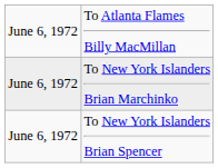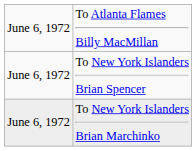rows swapped: To New York Islanders Brian Marchinko <-> To New York Islanders Brian Spencer
